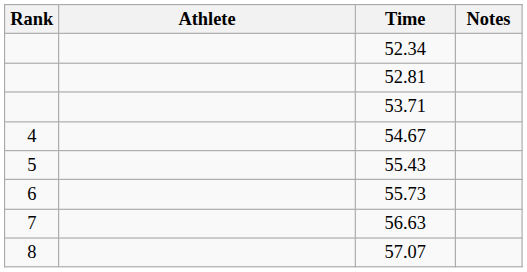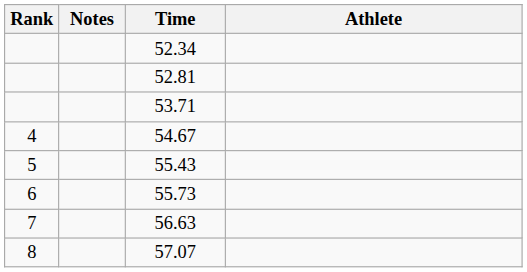columns swapped: Athlete <-> Notes
